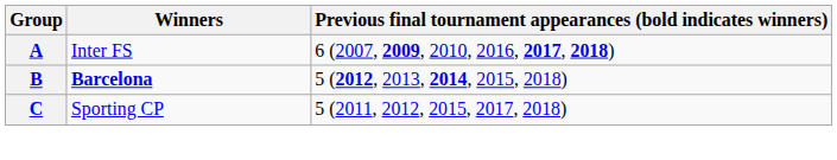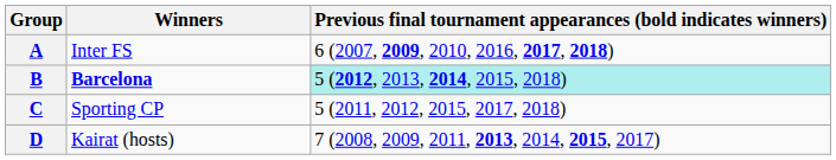B | column 3: no background -> paleturquoise background
+ row: D | Kairat (hosts) | 7 (2008, 2009, 2011, 2013, 2014, 2015, 2017)
